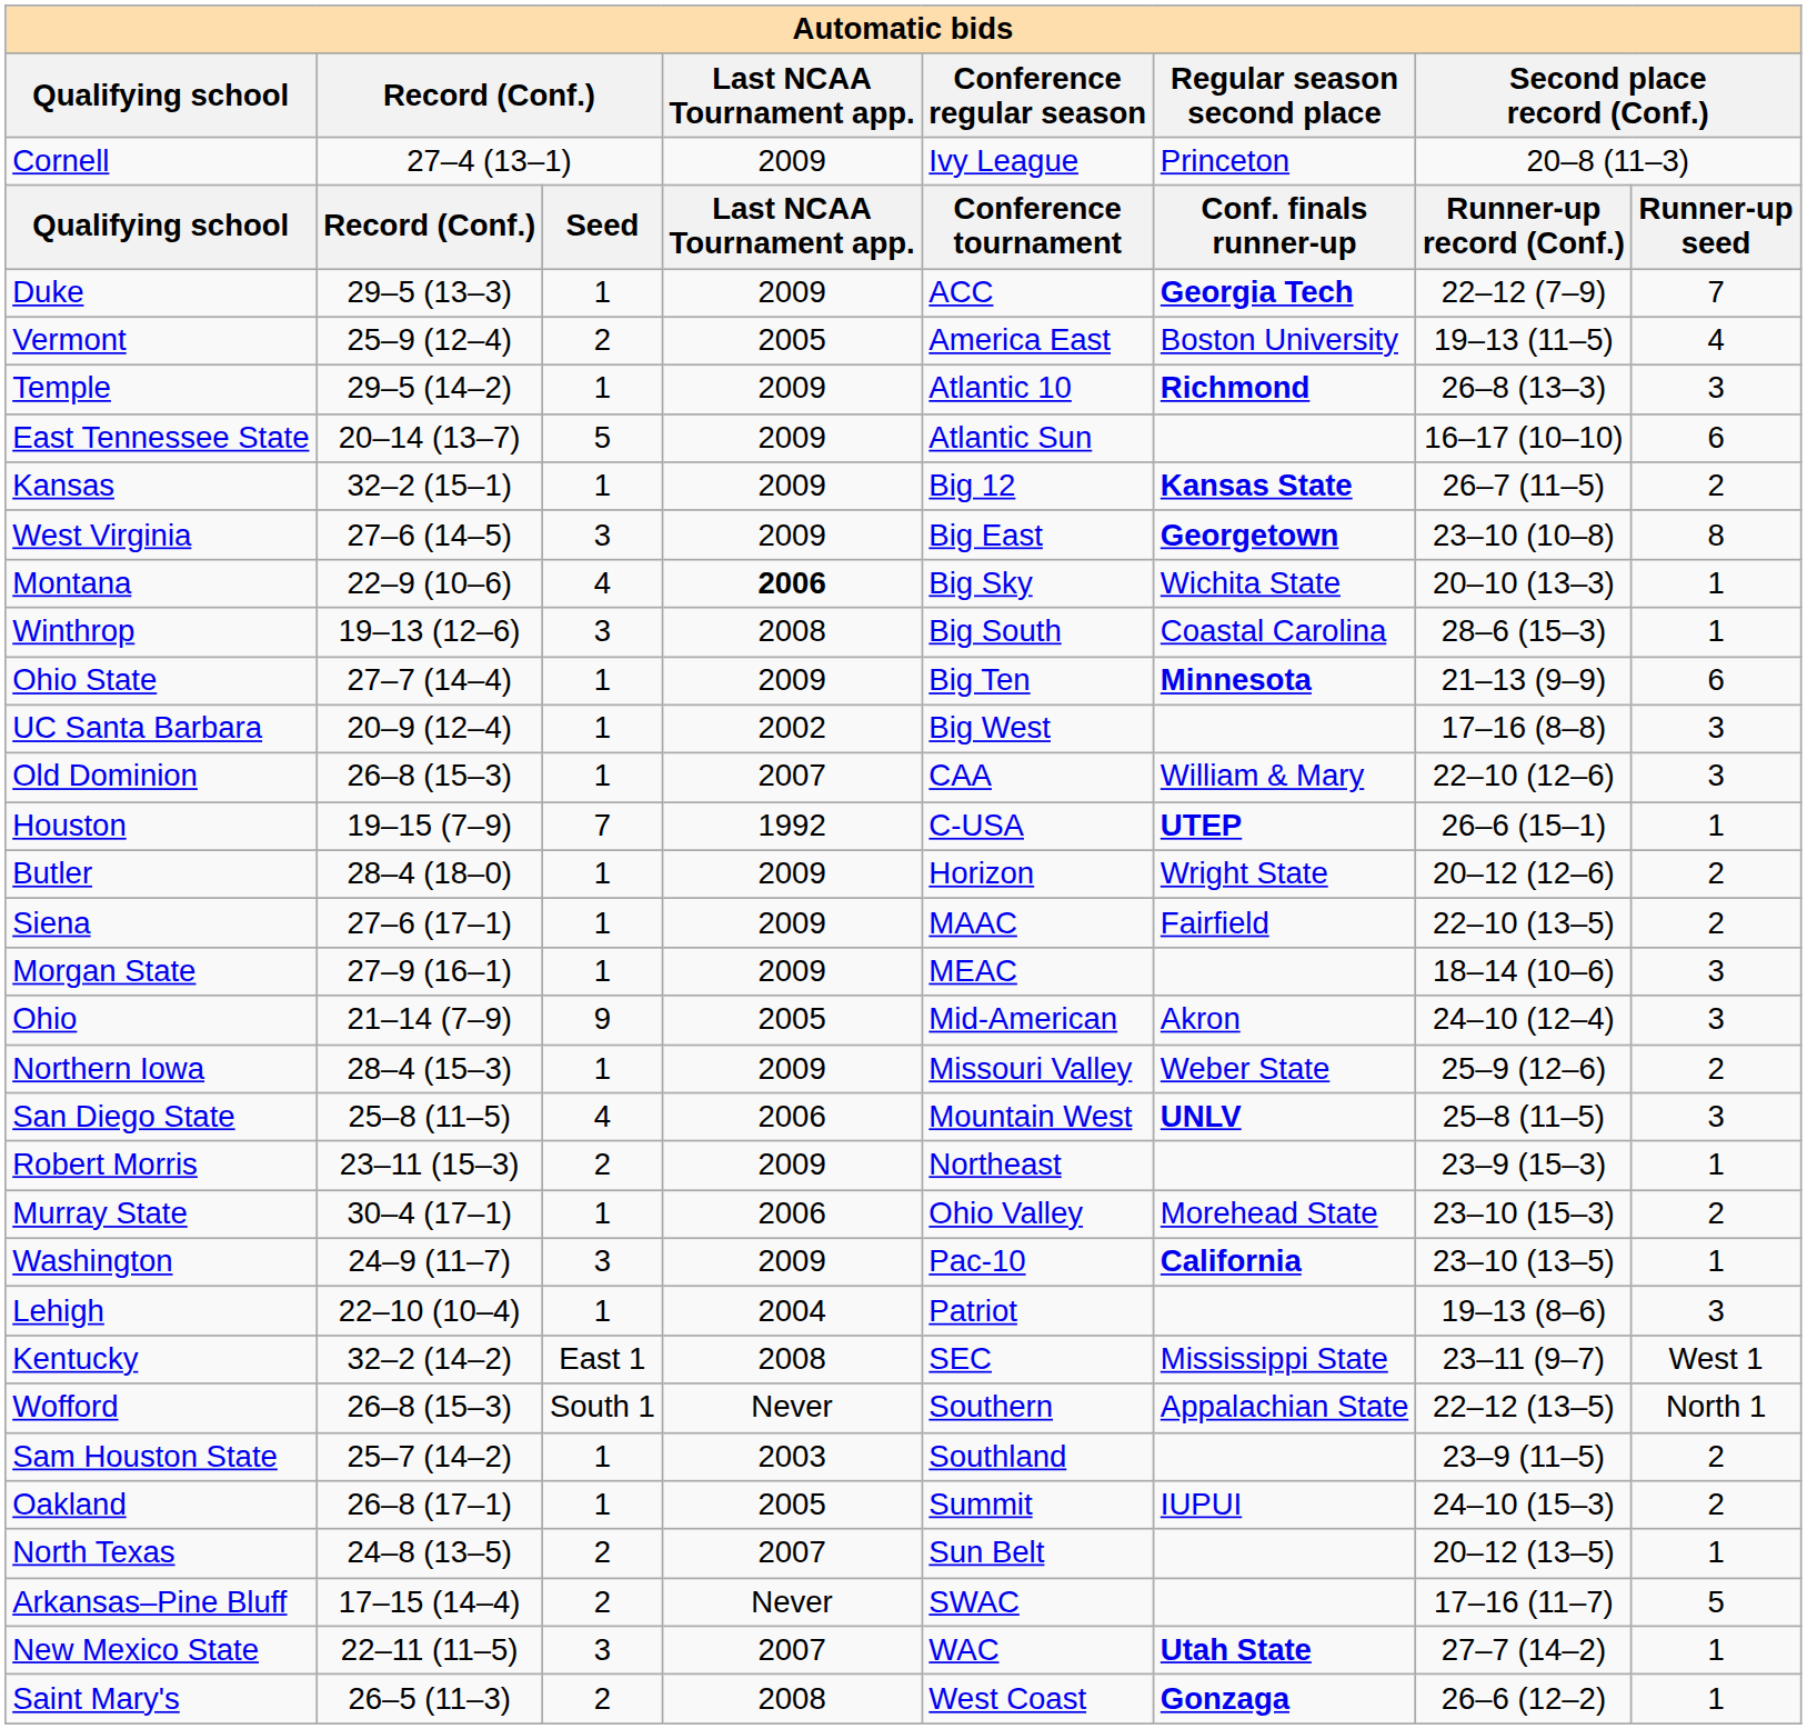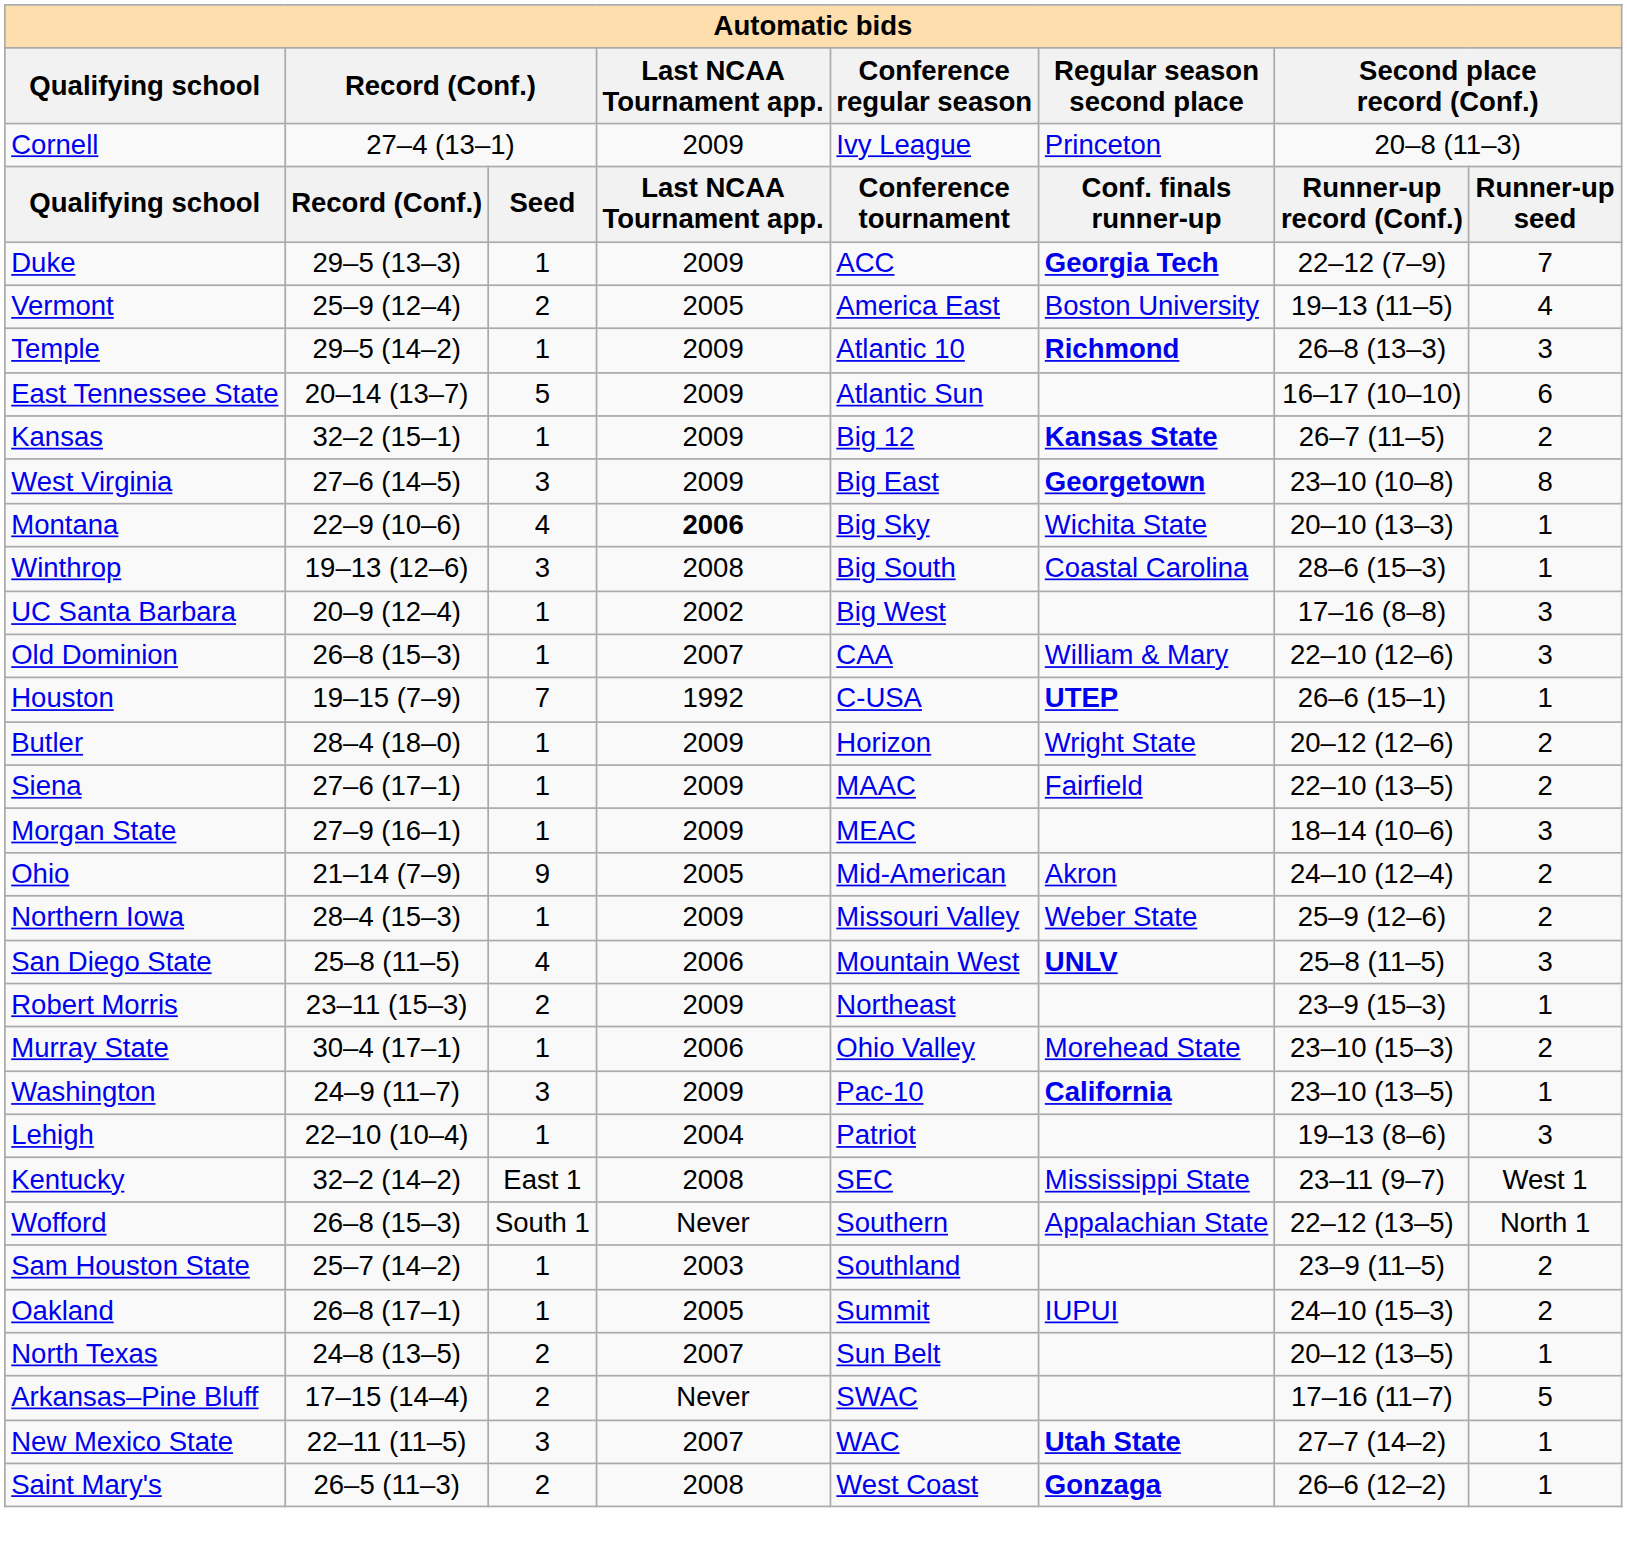- row: Ohio State | 27–7 (14–4) | 1 | 2009 | Big Ten | Minnesota | 21–13 (9–9) | 6
Ohio | column 8: 3 -> 2
